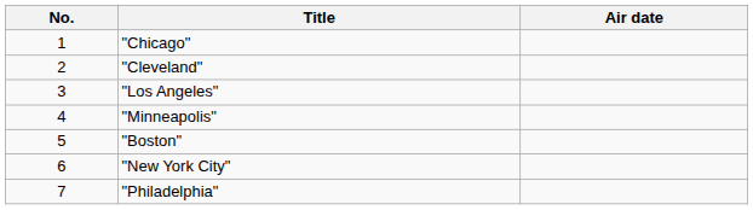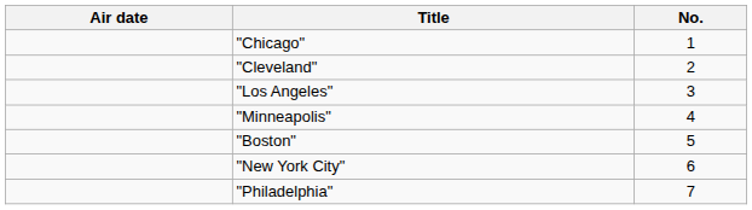columns swapped: No. <-> Air date
